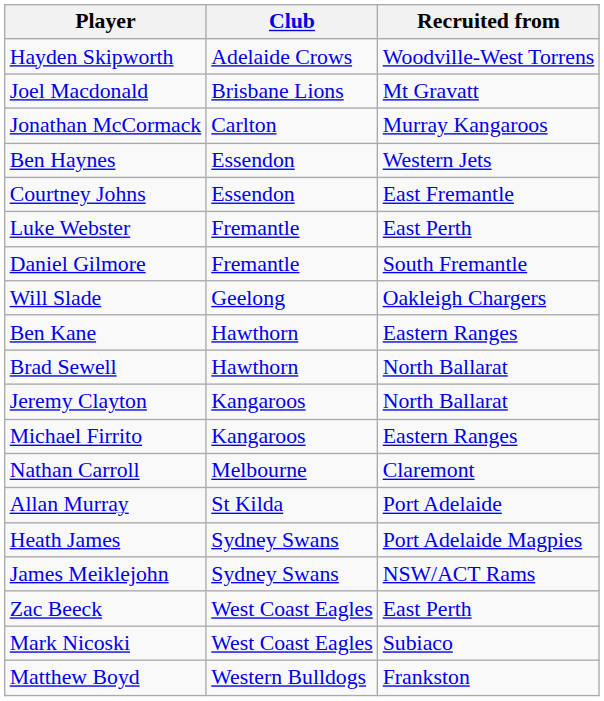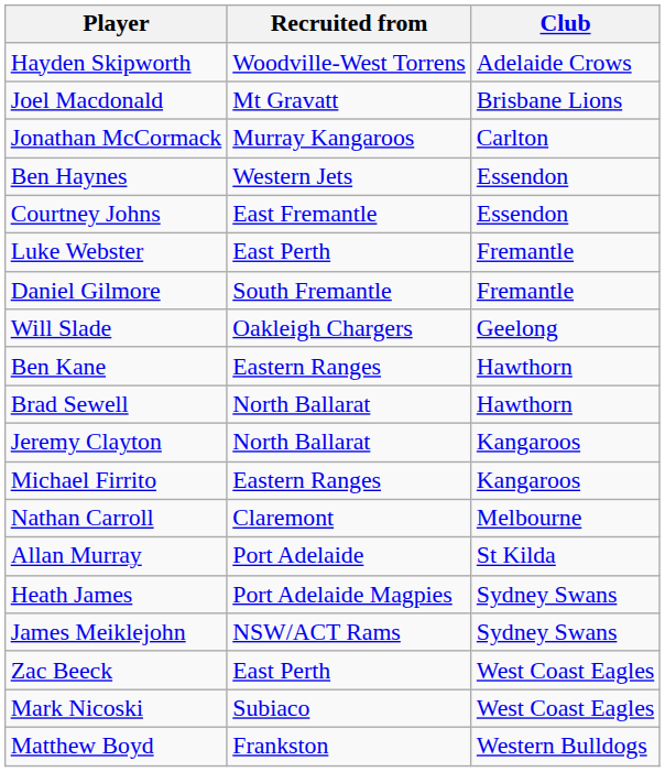columns swapped: Recruited from <-> Club
